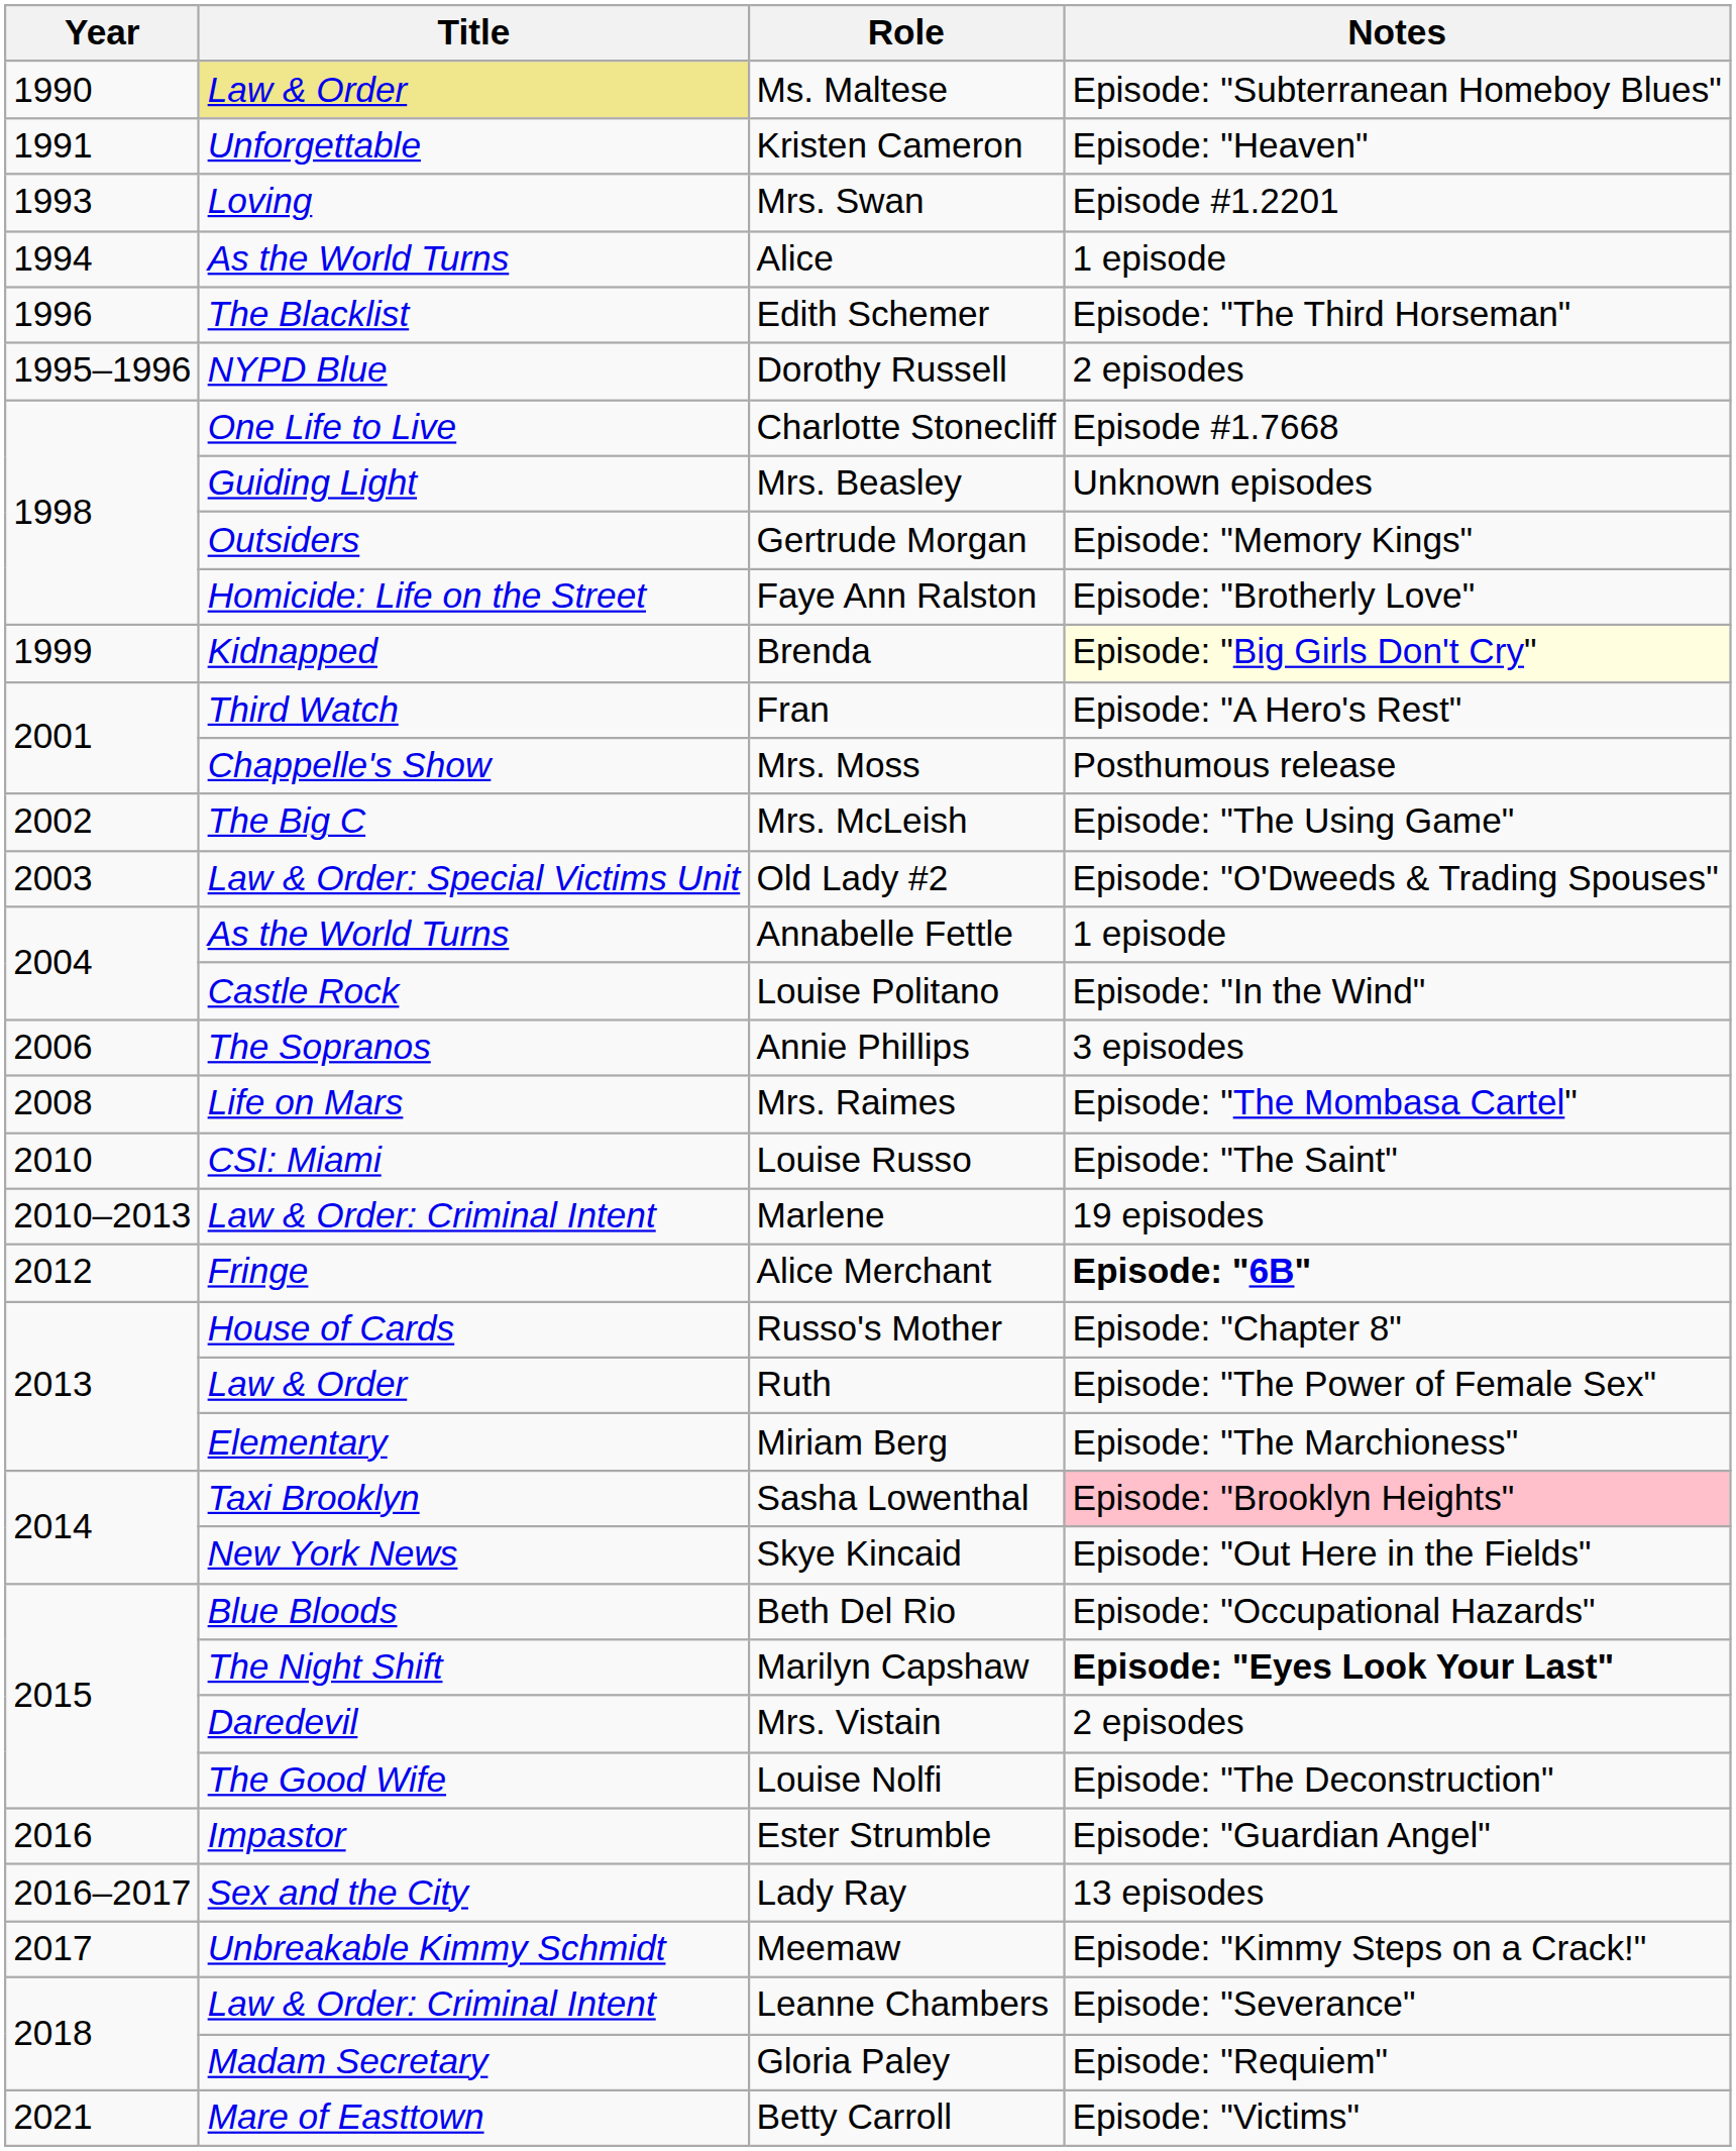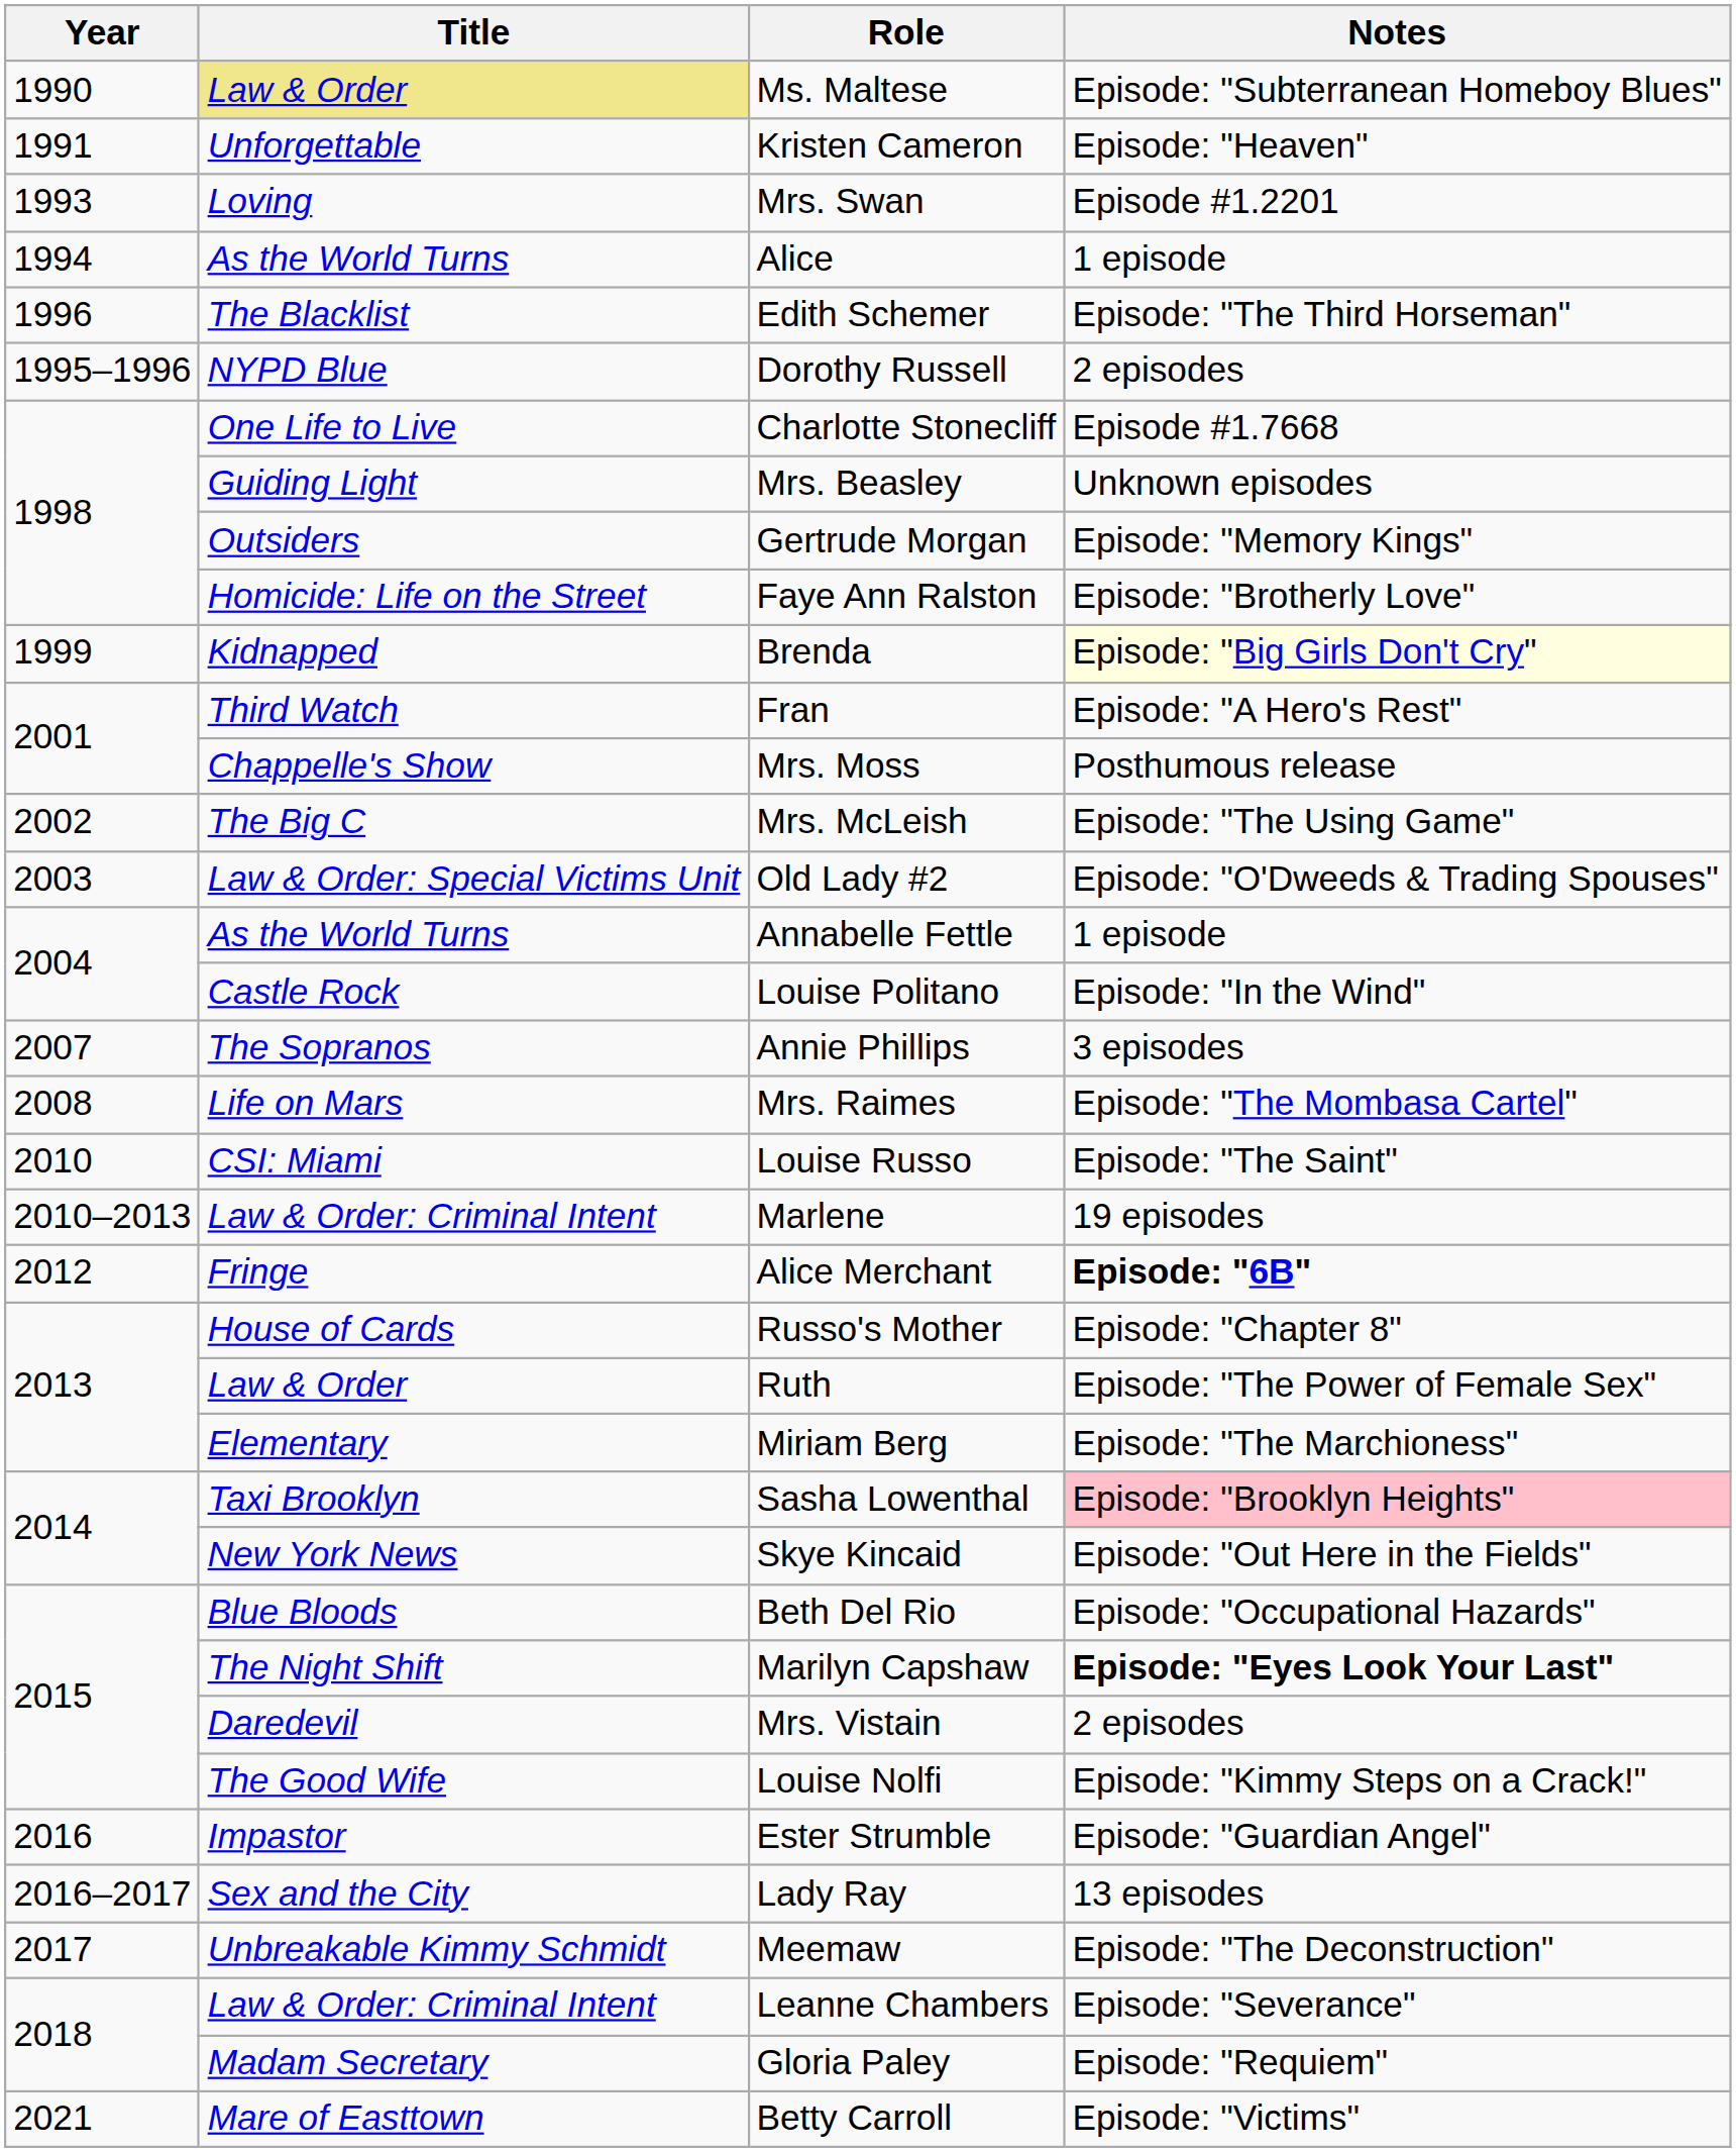Annie Phillips | Year: 2006 -> 2007
Louise Nolfi | Notes: Episode: "The Deconstruction" -> Episode: "Kimmy Steps on a Crack!"
Meemaw | Notes: Episode: "Kimmy Steps on a Crack!" -> Episode: "The Deconstruction"
